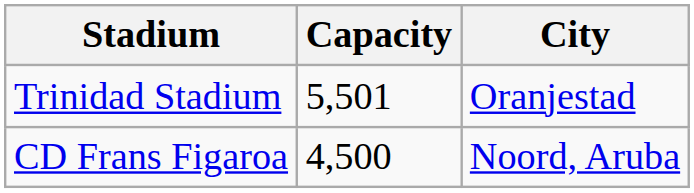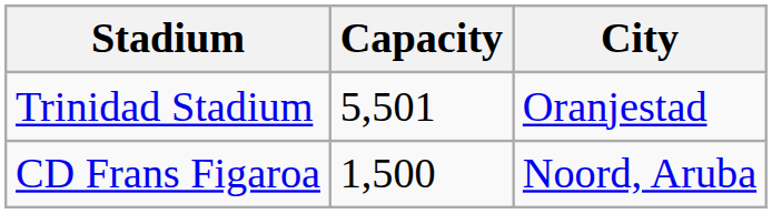CD Frans Figaroa | Capacity: 4,500 -> 1,500
